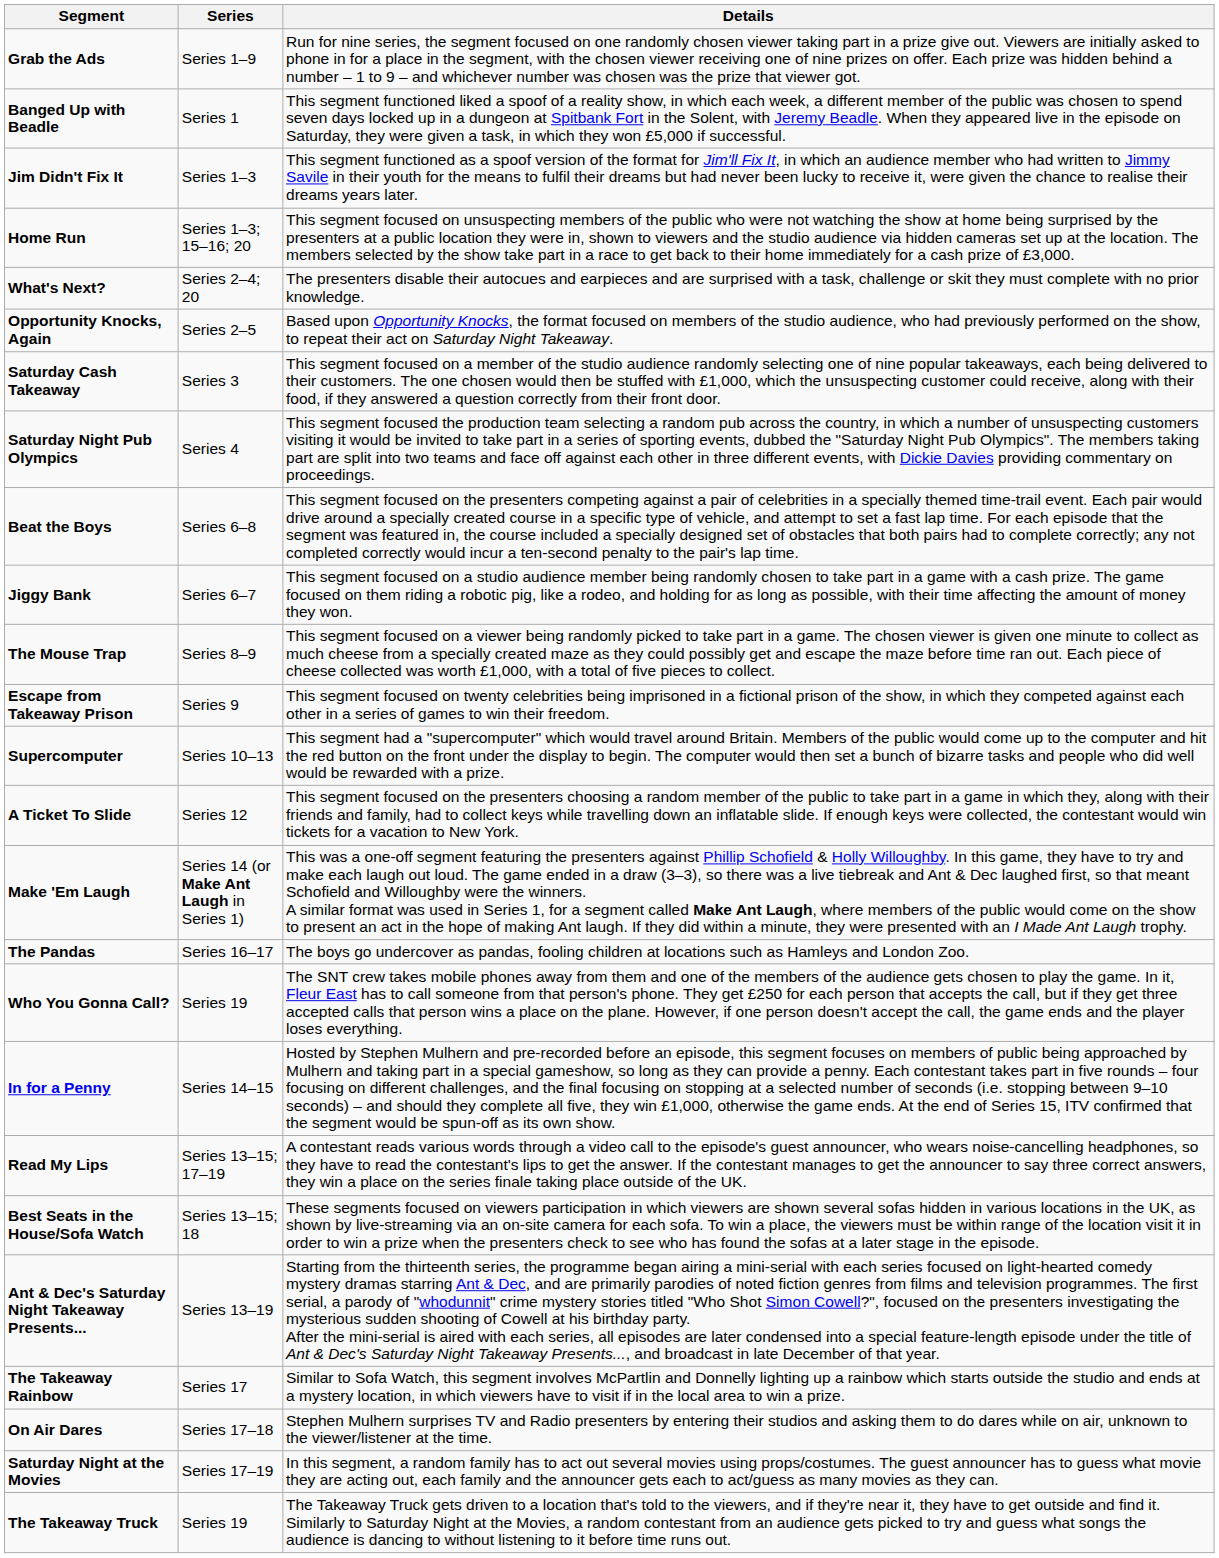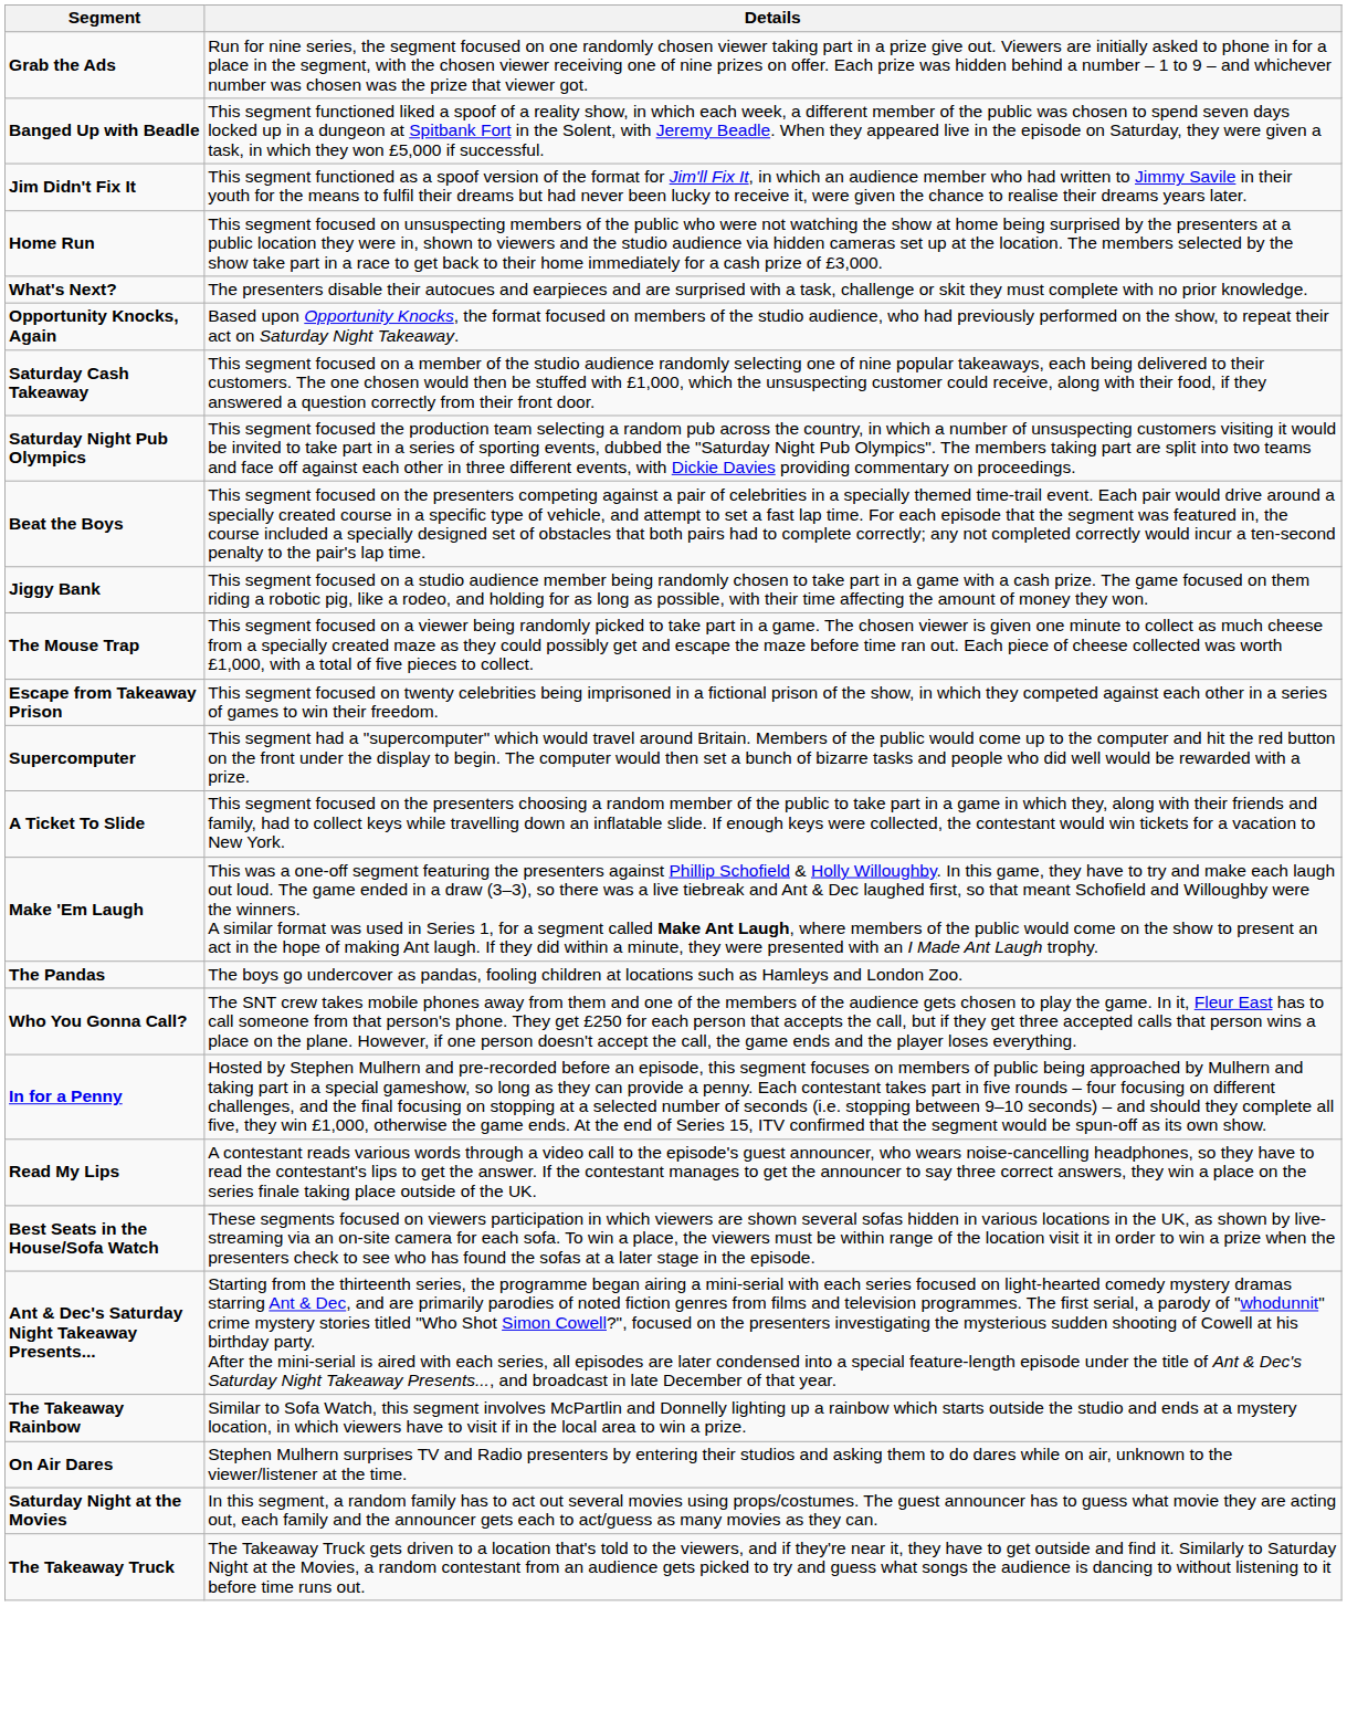- column: Series | Series 1–9 | Series 1 | Series 1–3 | Series 1–3; 15–16; 20 | Series 2–4; 20 | Series 2–5 | Series 3 | Series 4 | Series 6–8 | Series 6–7 | Series 8–9 | Series 9 | Series 10–13 | Series 12 | Series 14 (or Make Ant Laugh in Series 1) | Series 16–17 | Series 19 | Series 14–15 | Series 13–15; 17–19 | Series 13–15; 18 | Series 13–19 | Series 17 | Series 17–18 | Series 17–19 | Series 19
